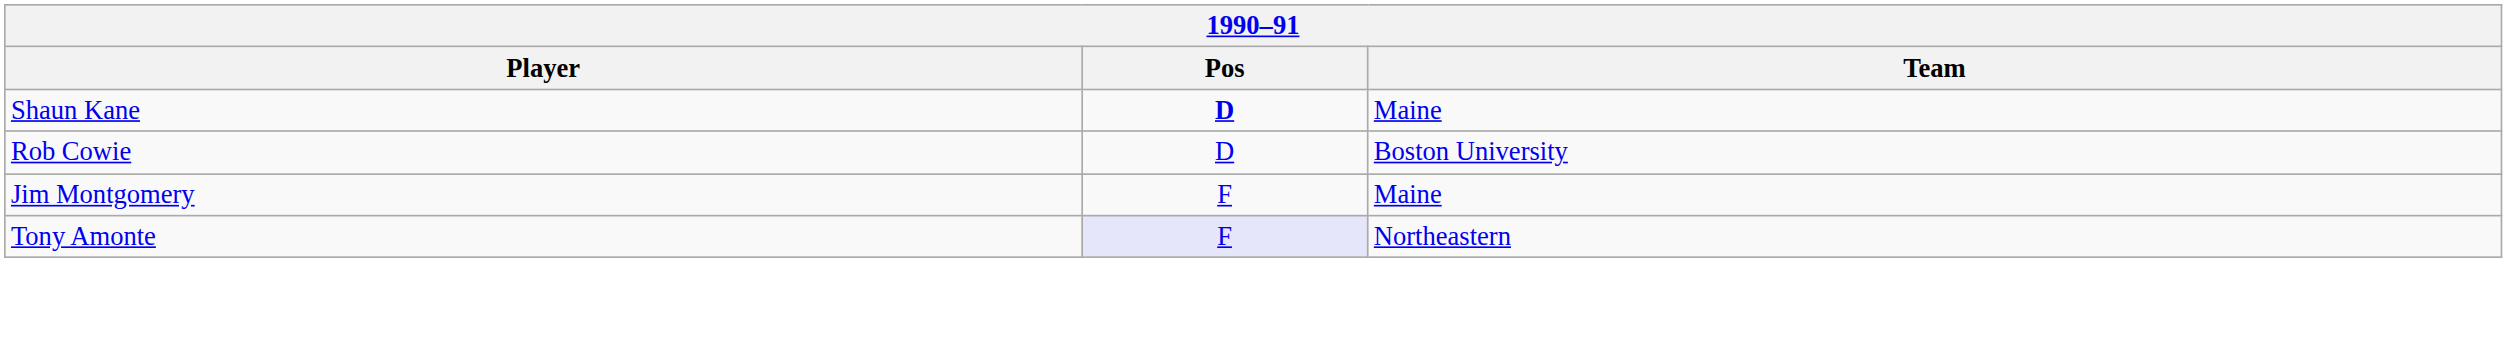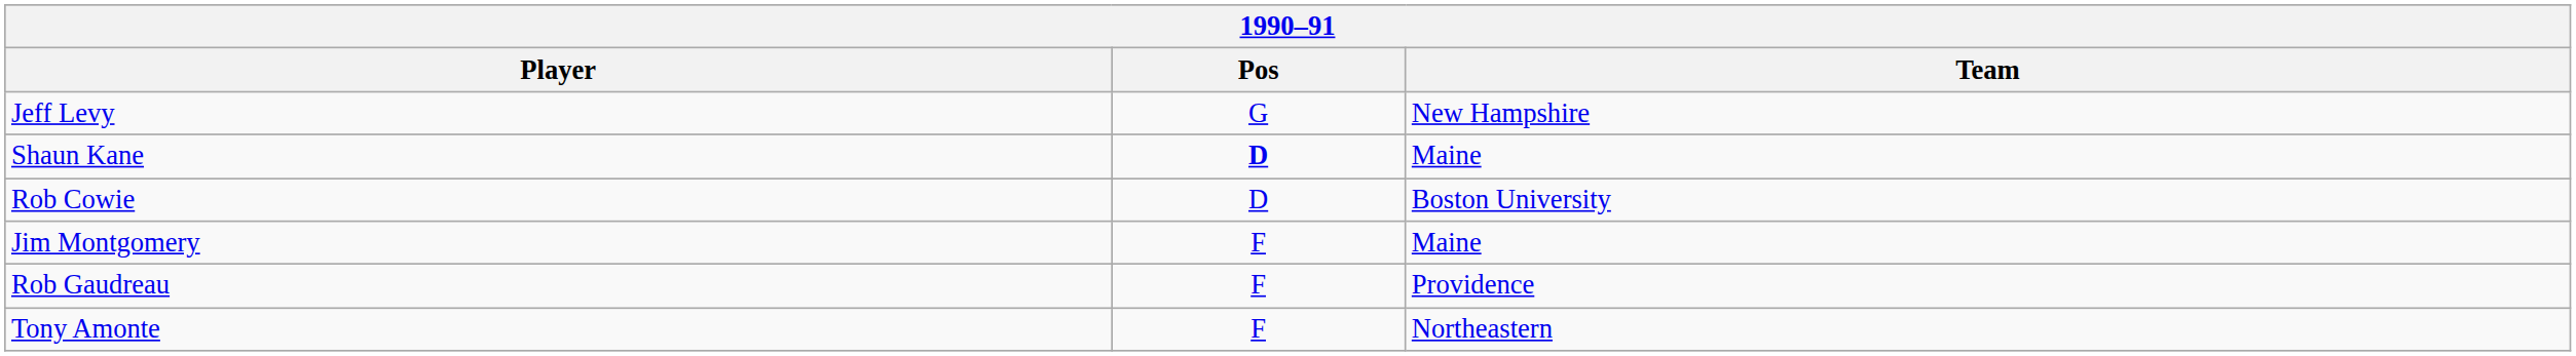+ row: Jeff Levy | G | New Hampshire
+ row: Rob Gaudreau | F | Providence
Tony Amonte | Pos: lavender background -> no background
